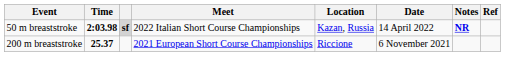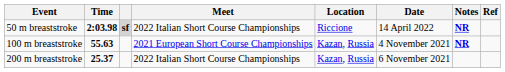50 m breaststroke | Location: Kazan, Russia -> Riccione
+ row: 100 m breaststroke | 55.63 | 2021 European Short Course Championships | Kazan, Russia | 4 November 2021 | NR
200 m breaststroke | Meet: 2021 European Short Course Championships -> 2022 Italian Short Course Championships
200 m breaststroke | Location: Riccione -> Kazan, Russia
